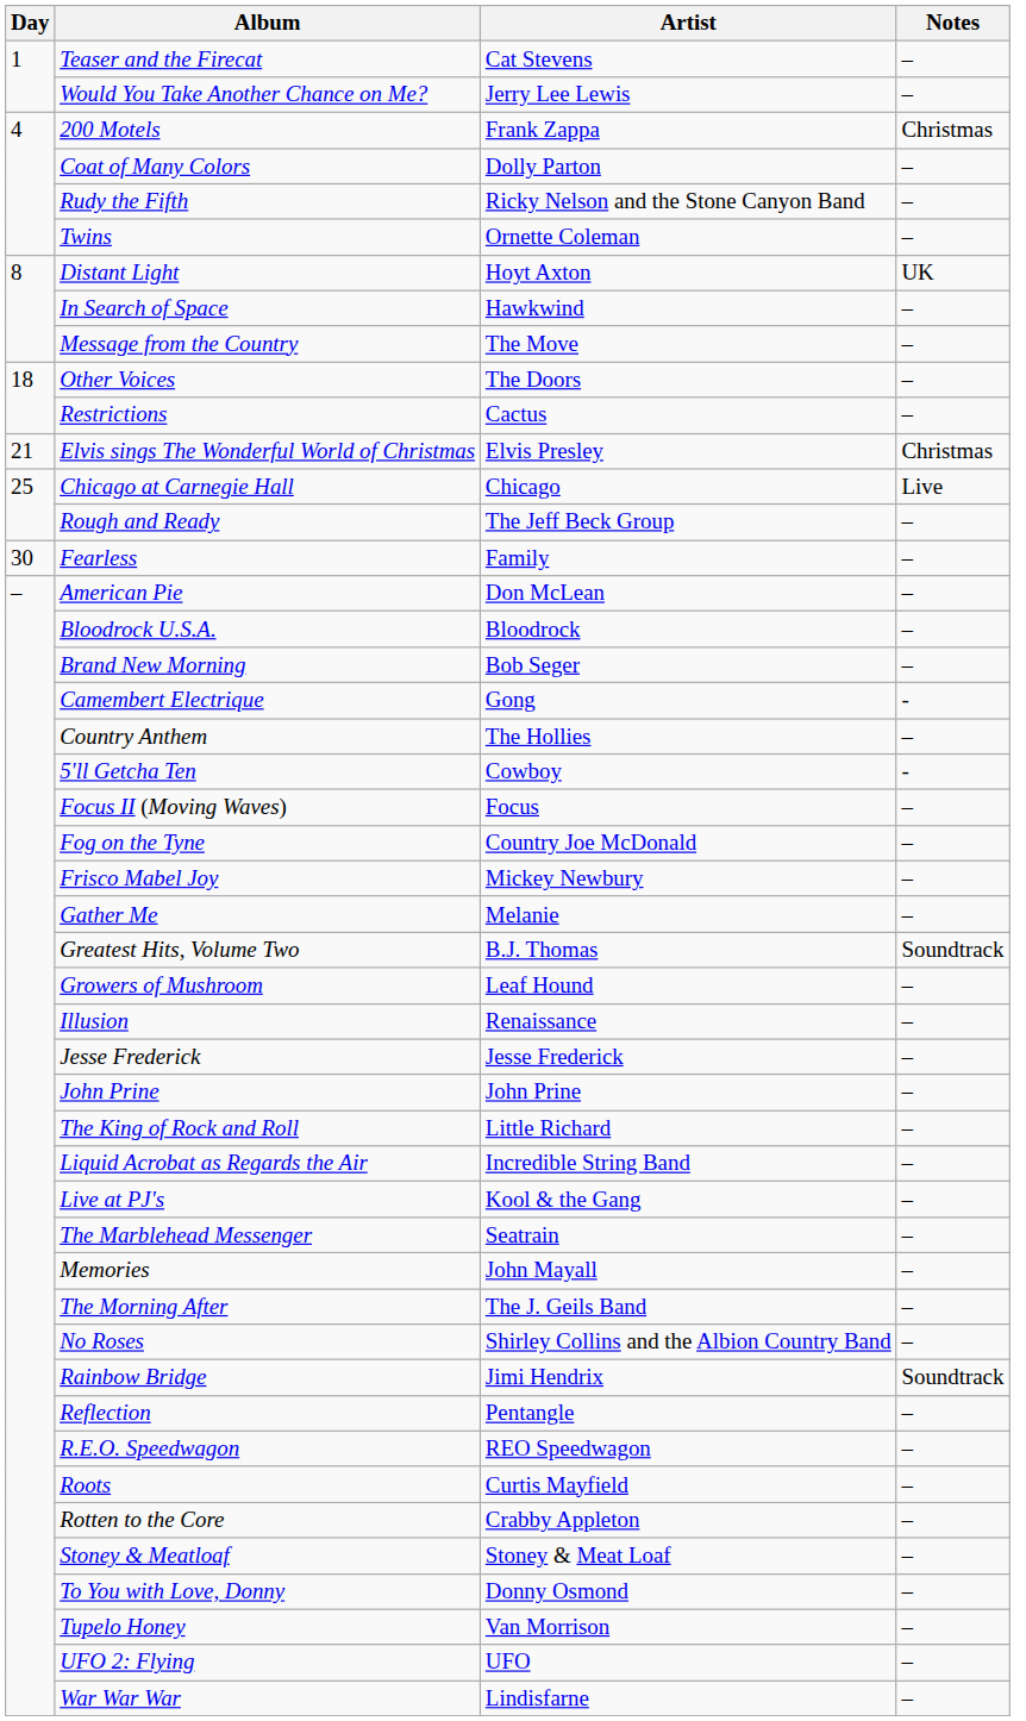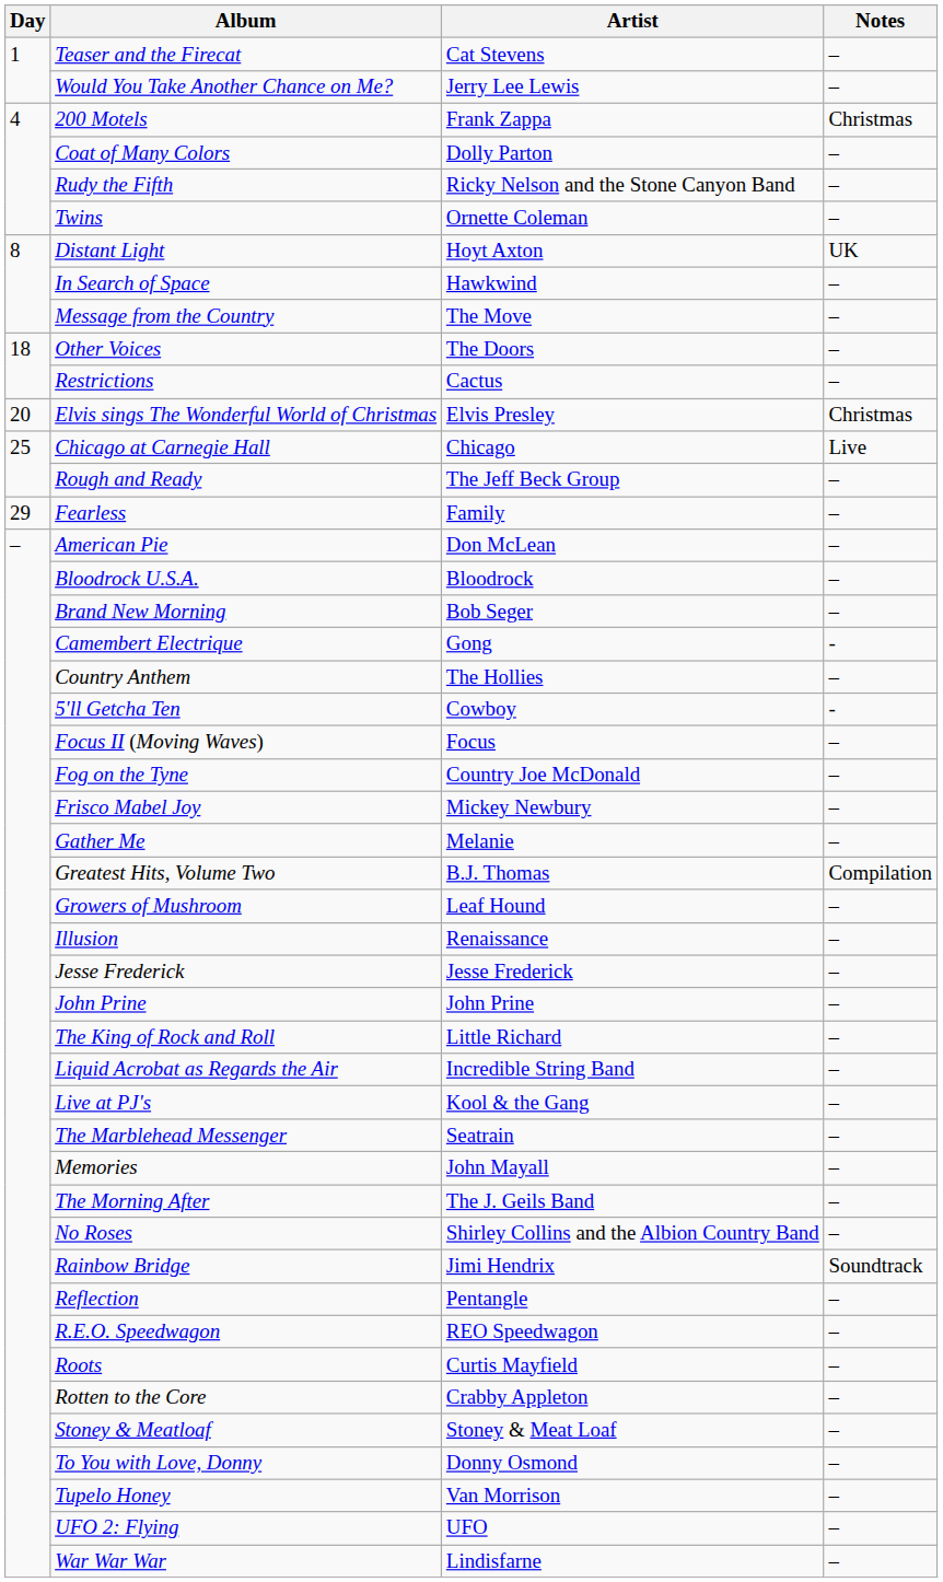Elvis sings The Wonderful World of Christmas | Day: 21 -> 20
Fearless | Day: 30 -> 29
Greatest Hits, Volume Two | Notes: Soundtrack -> Compilation
